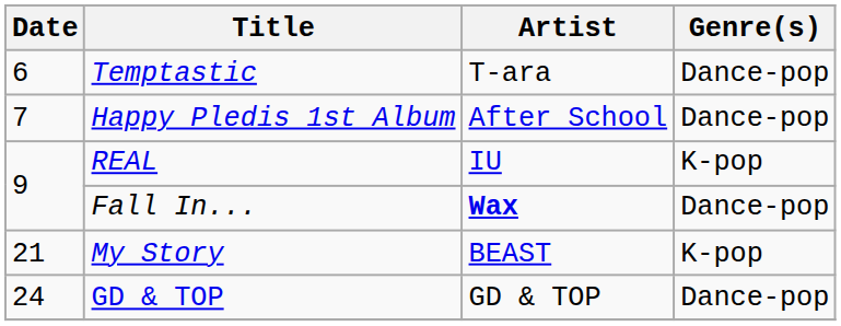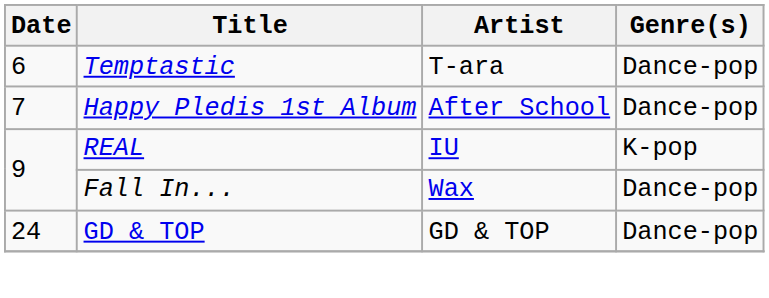Fall In... | Artist: bold -> normal
- row: 21 | My Story | BEAST | K-pop
